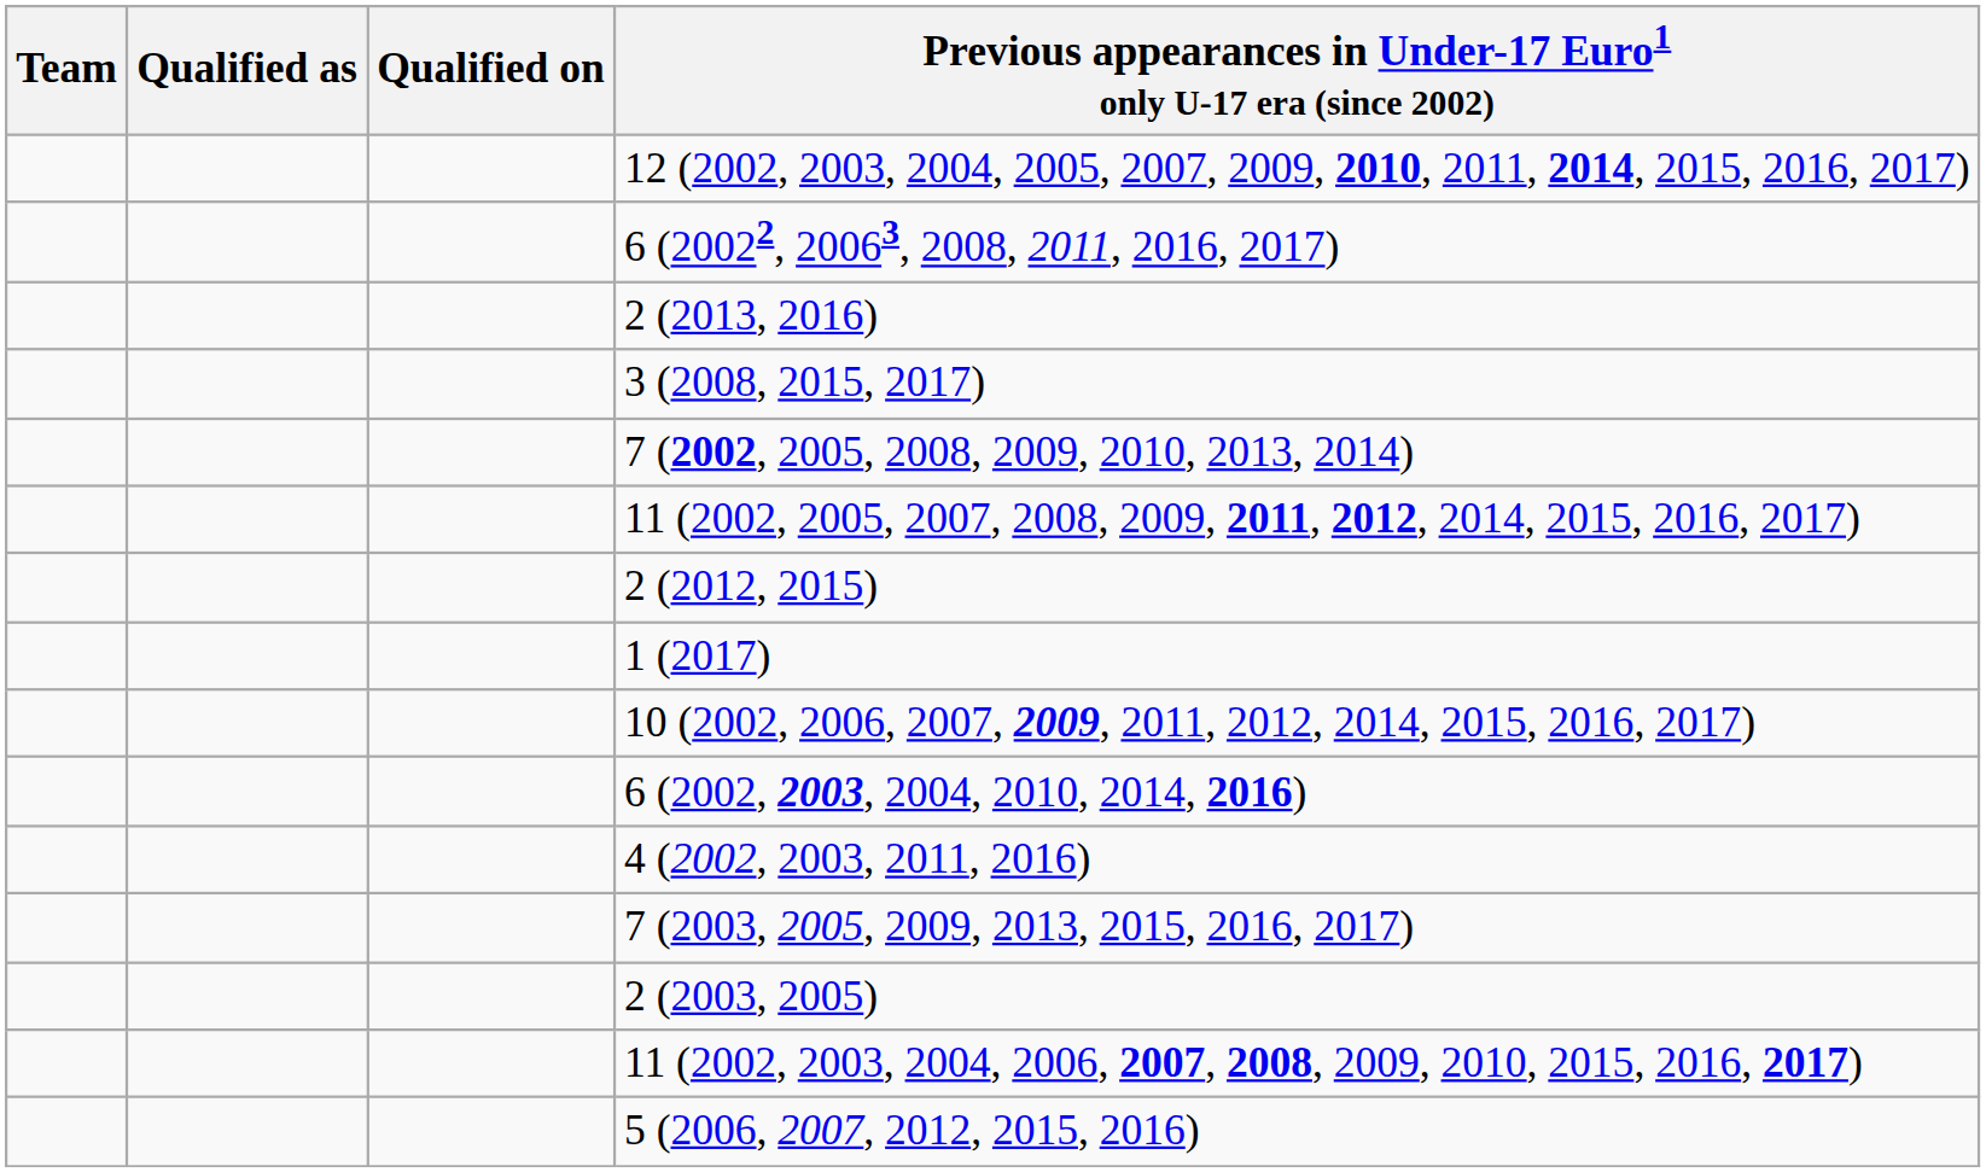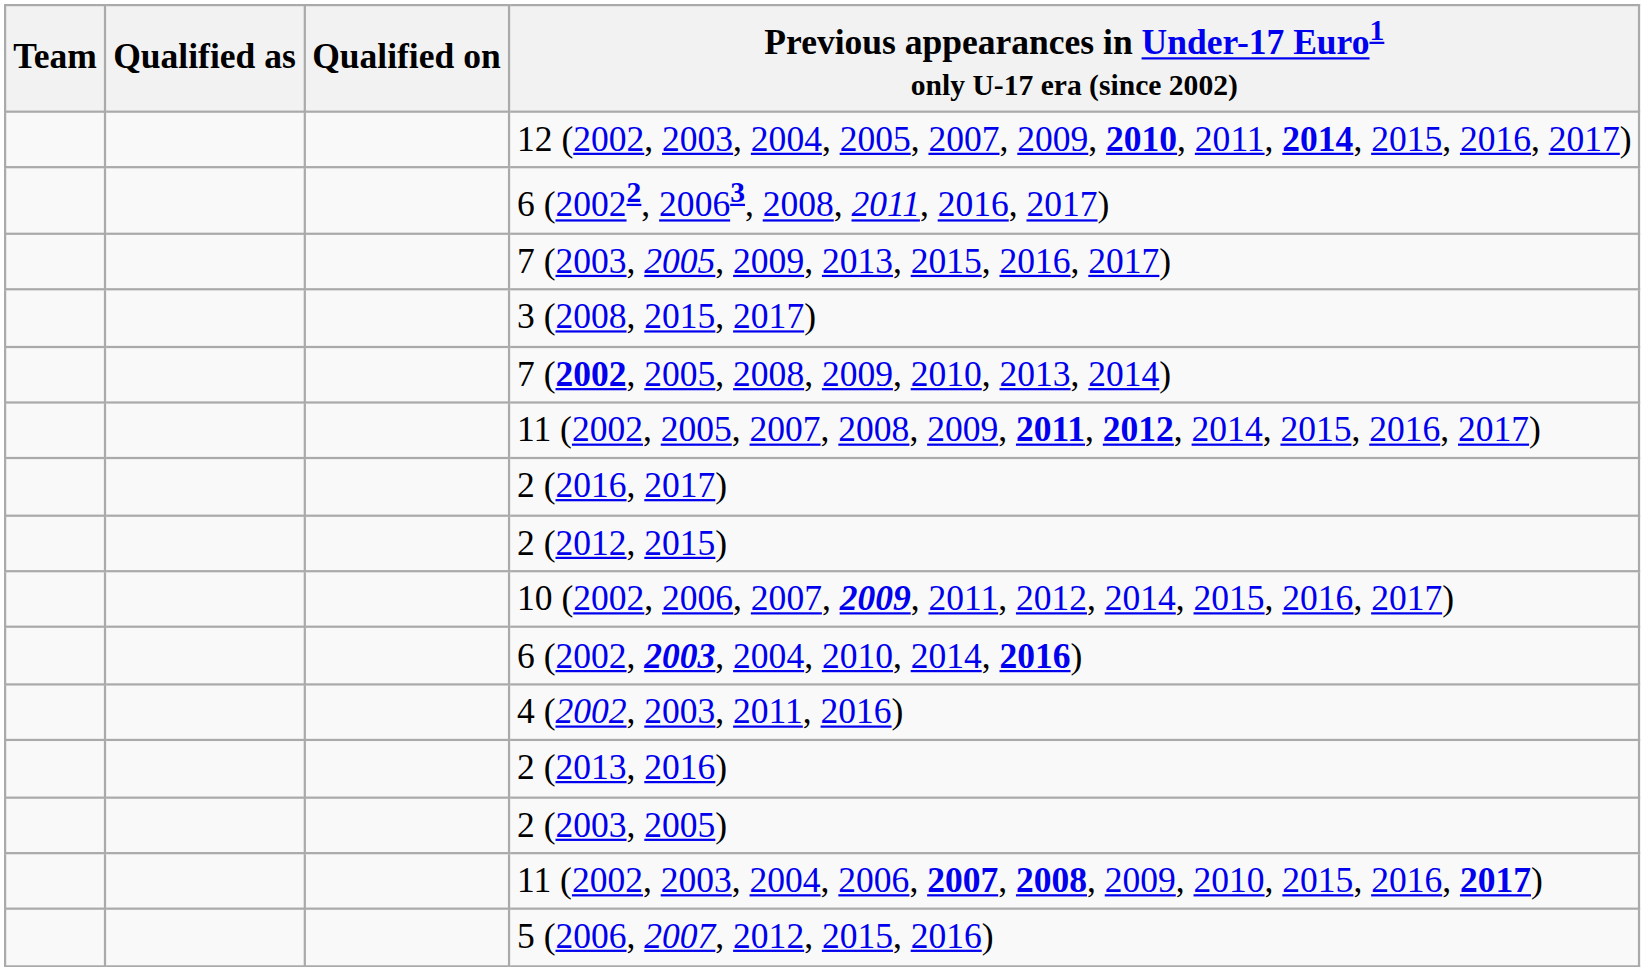rows swapped: 2 (2013, 2016) <-> 7 (2003, 2005, 2009, 2013, 2015, 2016, 2017)
+ row: 2 (2016, 2017)
- row: 1 (2017)
